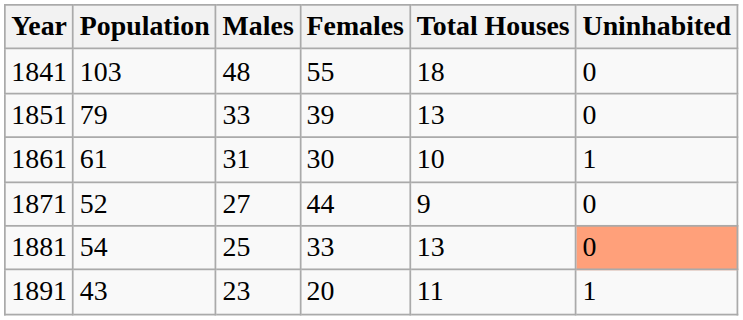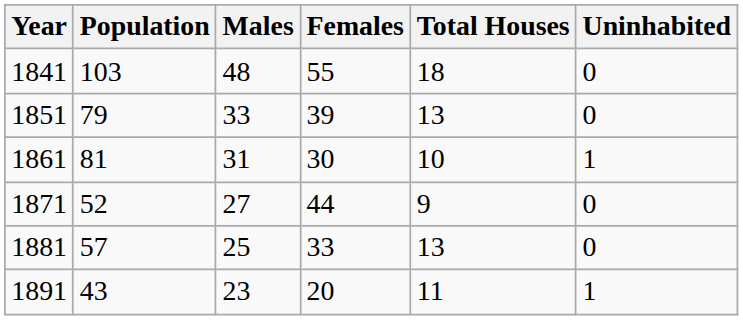1861 | Population: 61 -> 81
1881 | Population: 54 -> 57
1881 | Uninhabited: lightsalmon background -> no background
